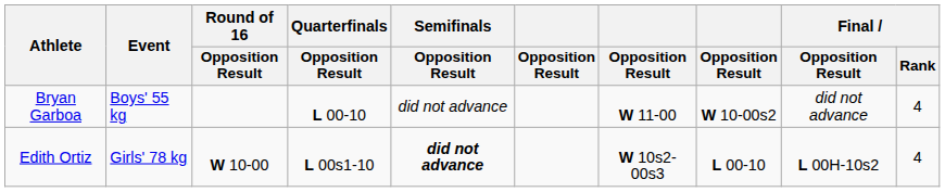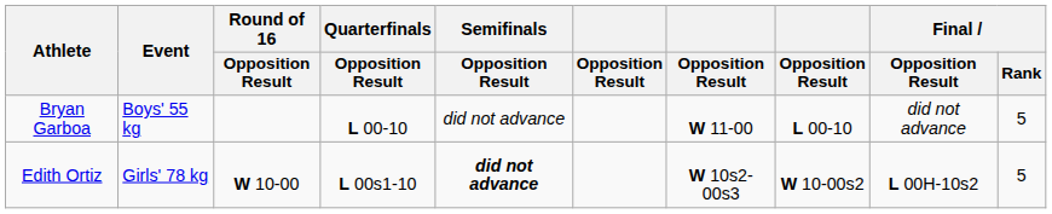Bryan Garboa | column 8: W 10-00s2 -> L 00-10
Bryan Garboa | Final / Rank: 4 -> 5
Edith Ortiz | column 8: L 00-10 -> W 10-00s2
Edith Ortiz | Final / Rank: 4 -> 5
